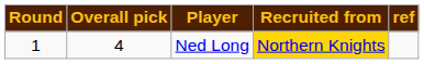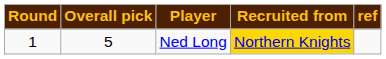Ned Long | Overall pick: 4 -> 5
